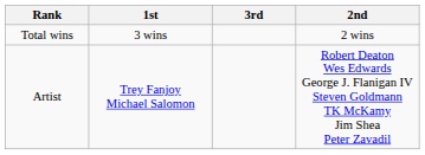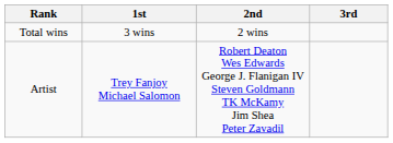columns swapped: 2nd <-> 3rd
